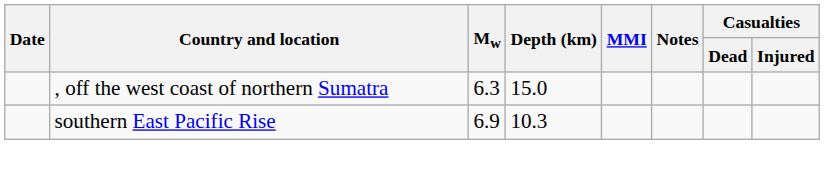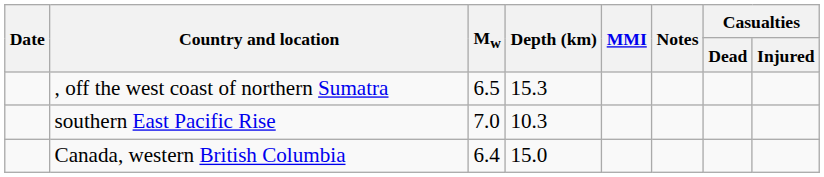, off the west coast of northern Sumatra | Mw: 6.3 -> 6.5
, off the west coast of northern Sumatra | Depth (km): 15.0 -> 15.3
southern East Pacific Rise | Mw: 6.9 -> 7.0
+ row: Canada, western British Columbia | 6.4 | 15.0
